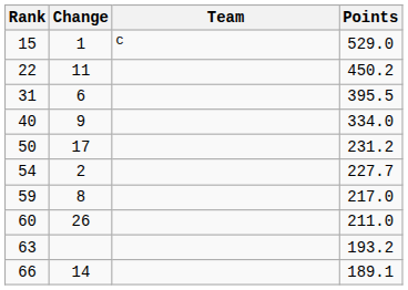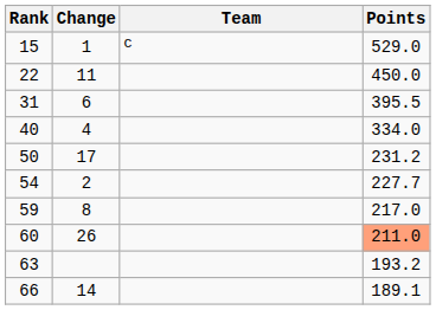22 | Points: 450.2 -> 450.0
40 | Change: 9 -> 4
60 | Points: no background -> lightsalmon background
